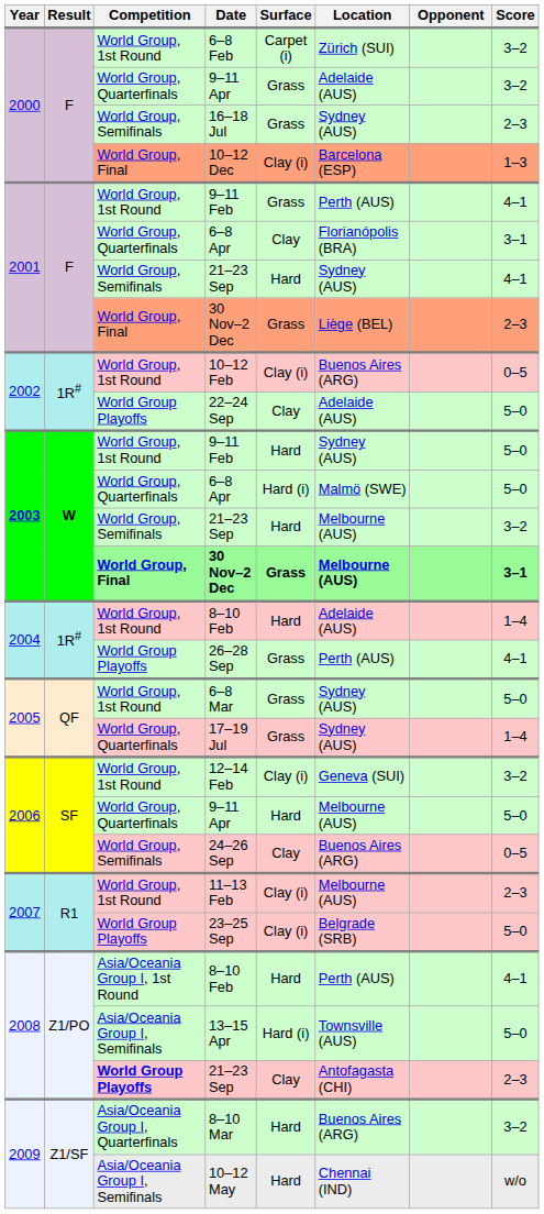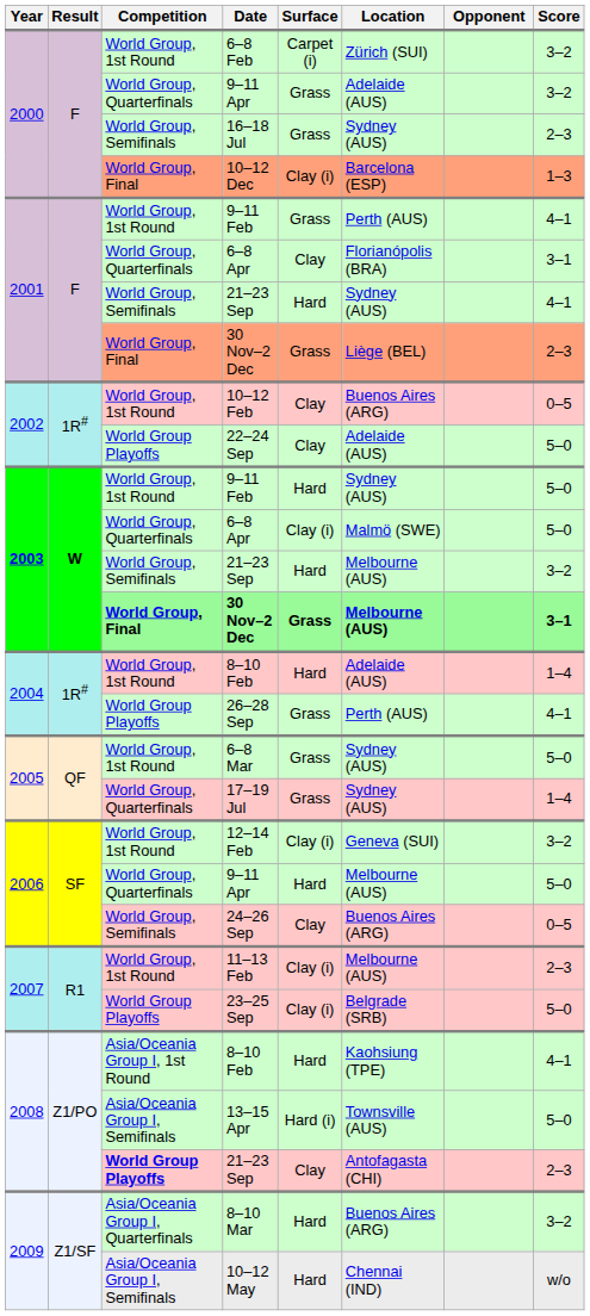10–12 Feb | Surface: Clay (i) -> Clay
2003 / 6–8 Apr | Surface: Hard (i) -> Clay (i)
2008 / 8–10 Feb | Location: Perth (AUS) -> Kaohsiung (TPE)
